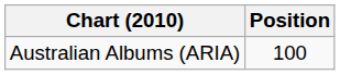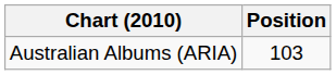Australian Albums (ARIA) | Position: 100 -> 103
